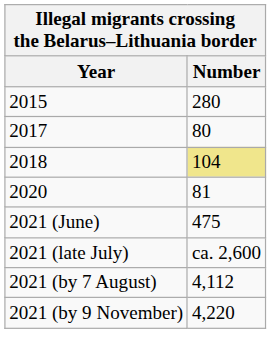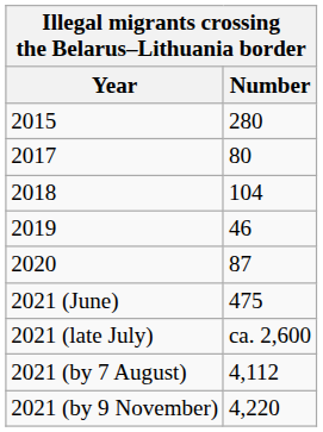2018 | Number: khaki background -> no background
+ row: 2019 | 46
2020 | Number: 81 -> 87
